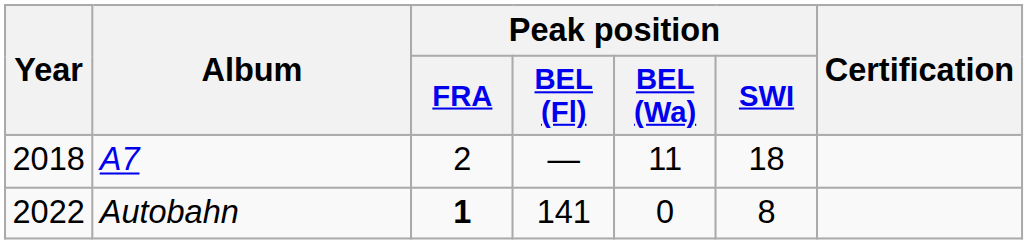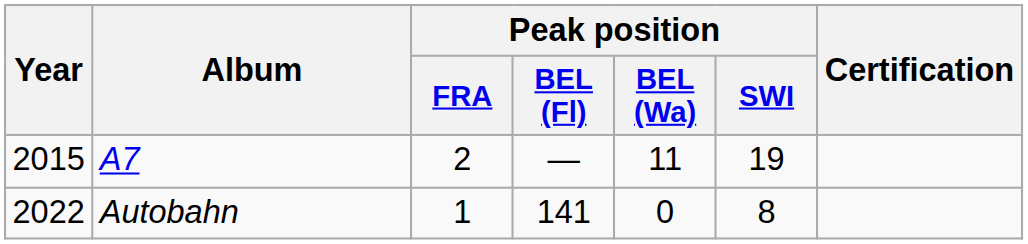A7 | Year: 2018 -> 2015
A7 | Peak position / SWI: 18 -> 19
Autobahn | Peak position / FRA: bold -> normal
